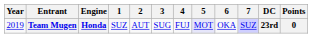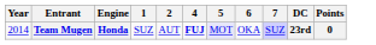- column: 3 | SUG
Team Mugen | Year: 2019 -> 2014
Team Mugen | 4: normal -> bold
